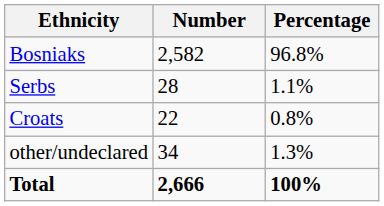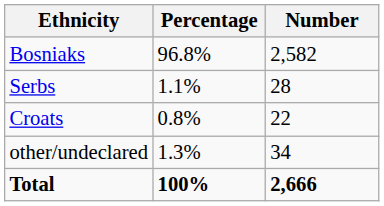columns swapped: Number <-> Percentage
